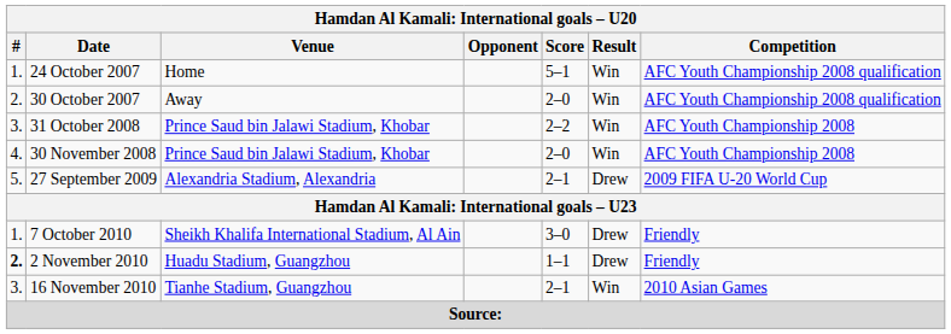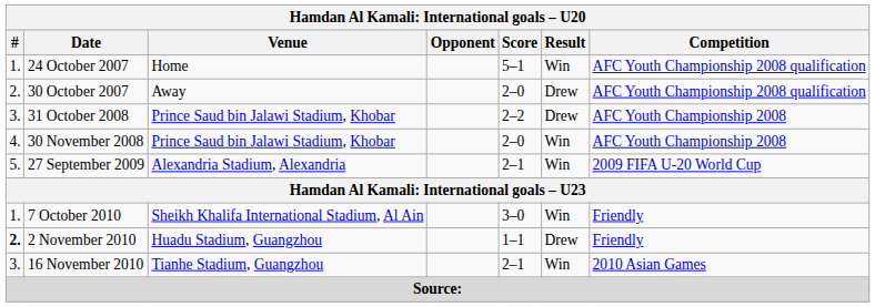30 October 2007 | Result: Win -> Drew
31 October 2008 | Result: Win -> Drew
27 September 2009 | Result: Drew -> Win
7 October 2010 | Result: Drew -> Win
